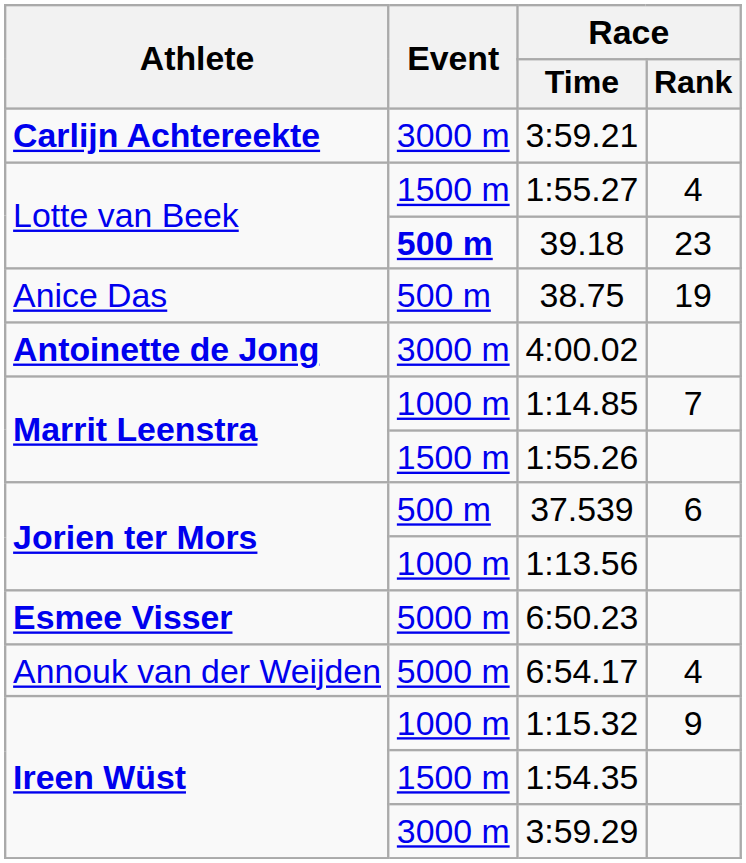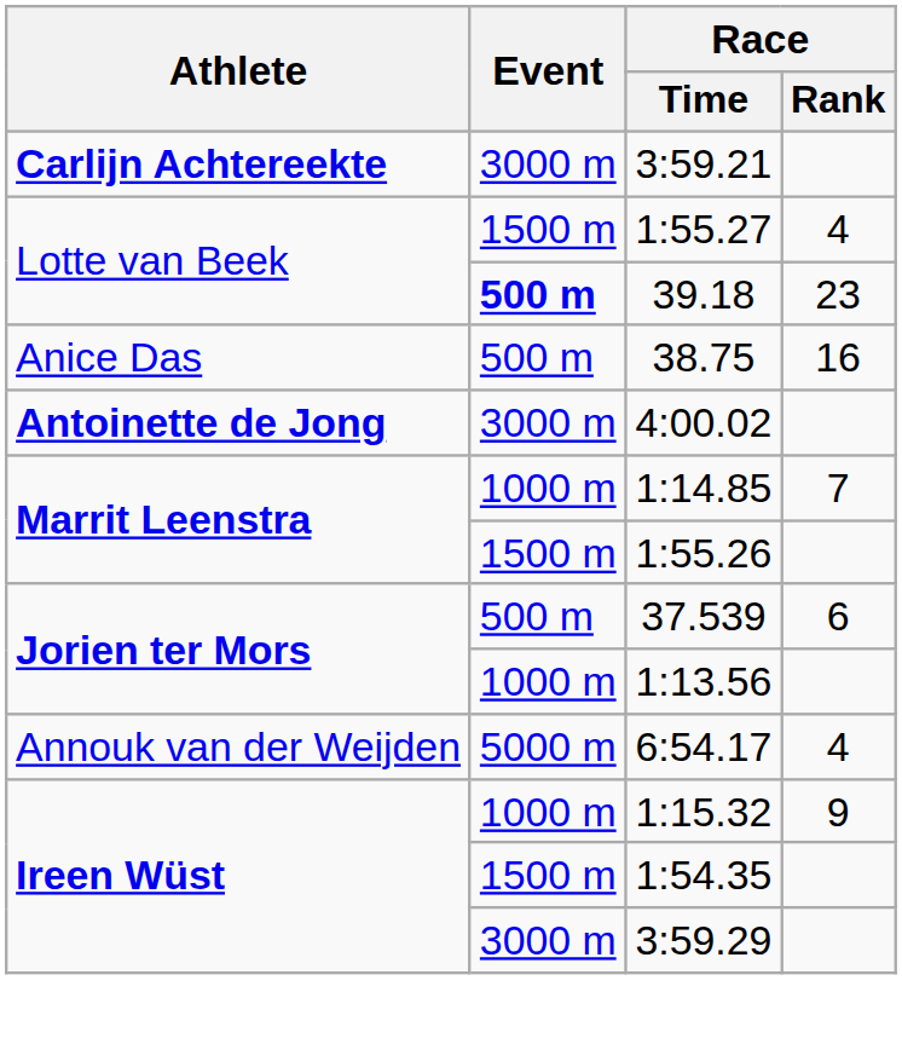38.75 | Race / Rank: 19 -> 16
- row: Esmee Visser | 5000 m | 6:50.23
